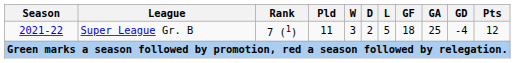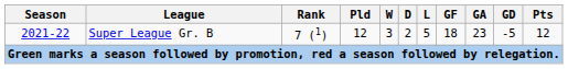2021-22 | Pld: 11 -> 12
2021-22 | GA: 25 -> 23
2021-22 | GD: -4 -> -5
